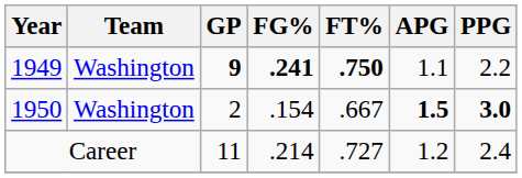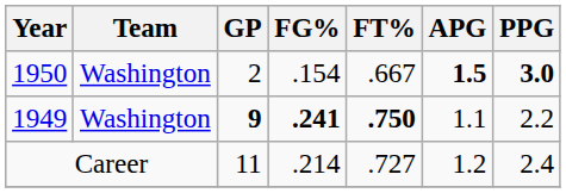rows swapped: 1949 <-> 1950
